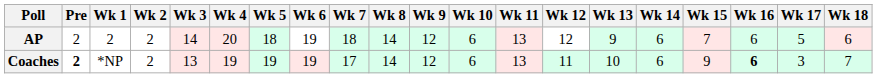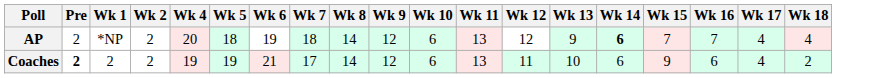- column: Wk 3 | 14 | 13
AP | Wk 1: 2 -> *NP
AP | Wk 14: normal -> bold
AP | Wk 16: 6 -> 7
AP | Wk 17: 5 -> 4
AP | Wk 18: 6 -> 4
Coaches | Wk 1: *NP -> 2
Coaches | Wk 6: 19 -> 21
Coaches | Wk 16: bold -> normal
Coaches | Wk 17: 3 -> 4
Coaches | Wk 18: 7 -> 2
